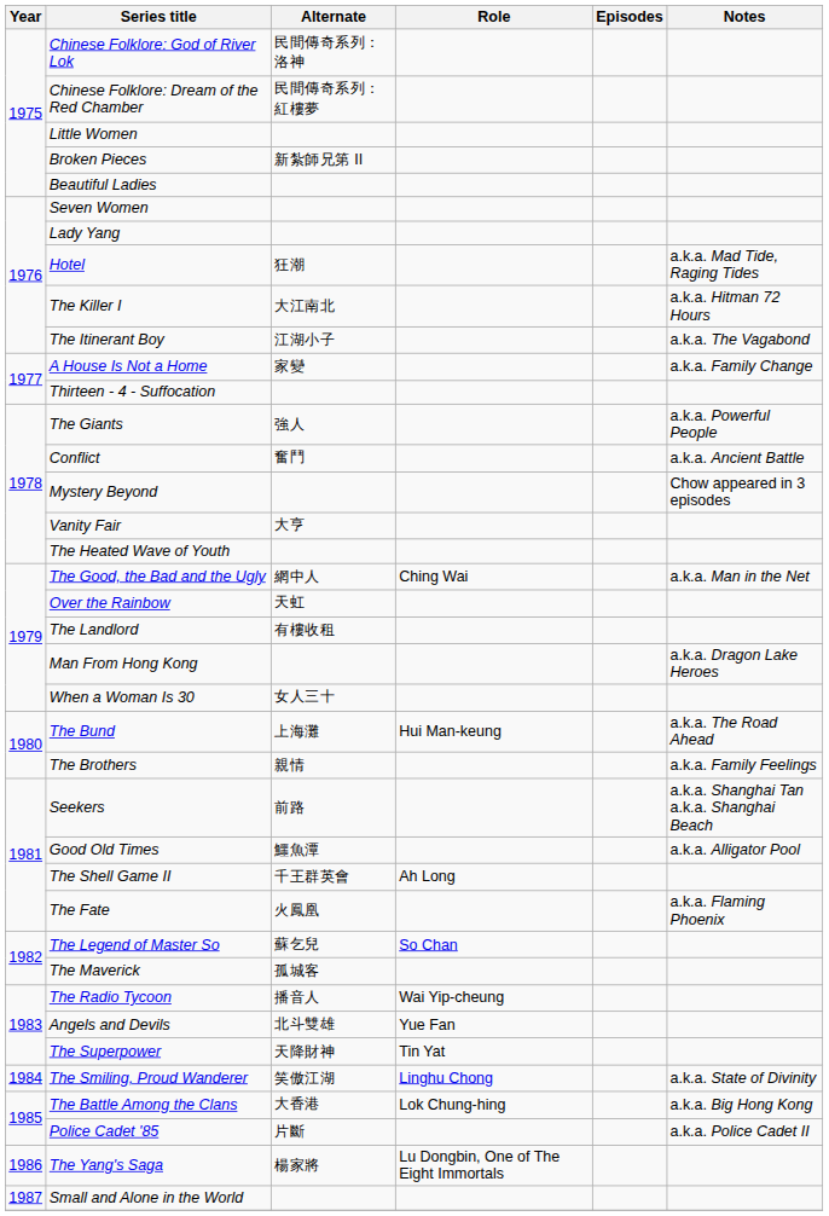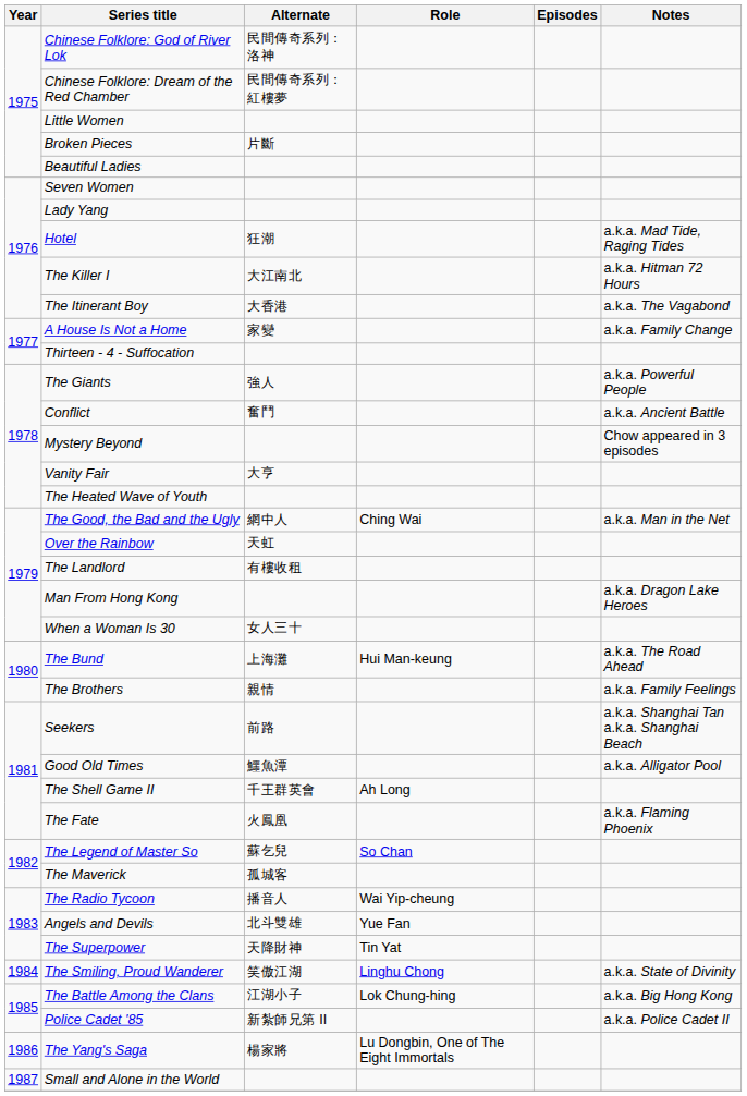Broken Pieces | Alternate: 新紮師兄第 II -> 片斷
The Itinerant Boy | Alternate: 江湖小子 -> 大香港
The Battle Among the Clans | Alternate: 大香港 -> 江湖小子
Police Cadet '85 | Alternate: 片斷 -> 新紮師兄第 II
